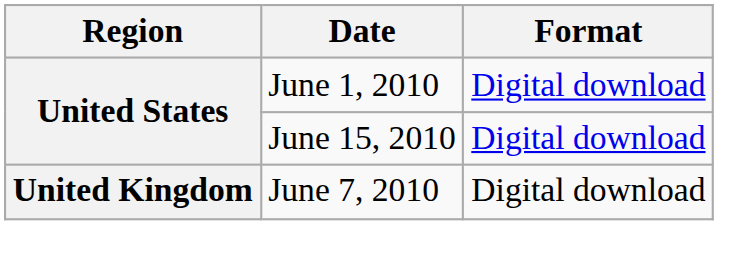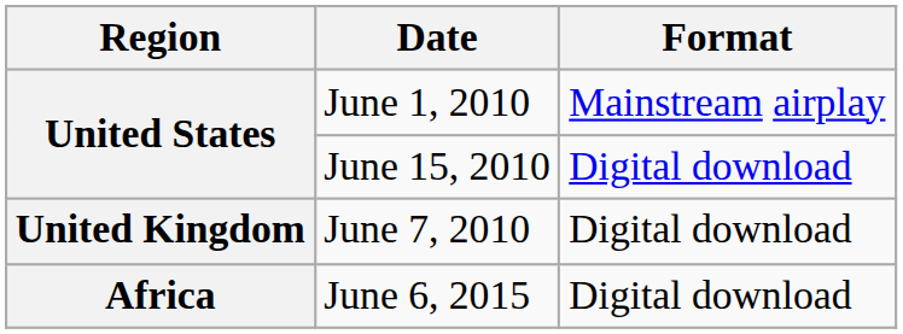June 1, 2010 | Format: Digital download -> Mainstream airplay
+ row: Africa | June 6, 2015 | Digital download
